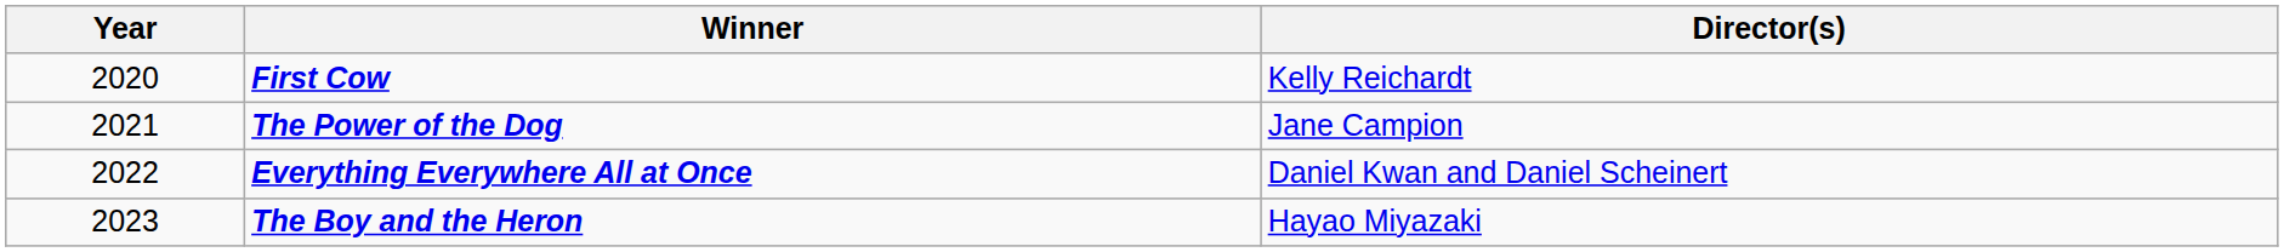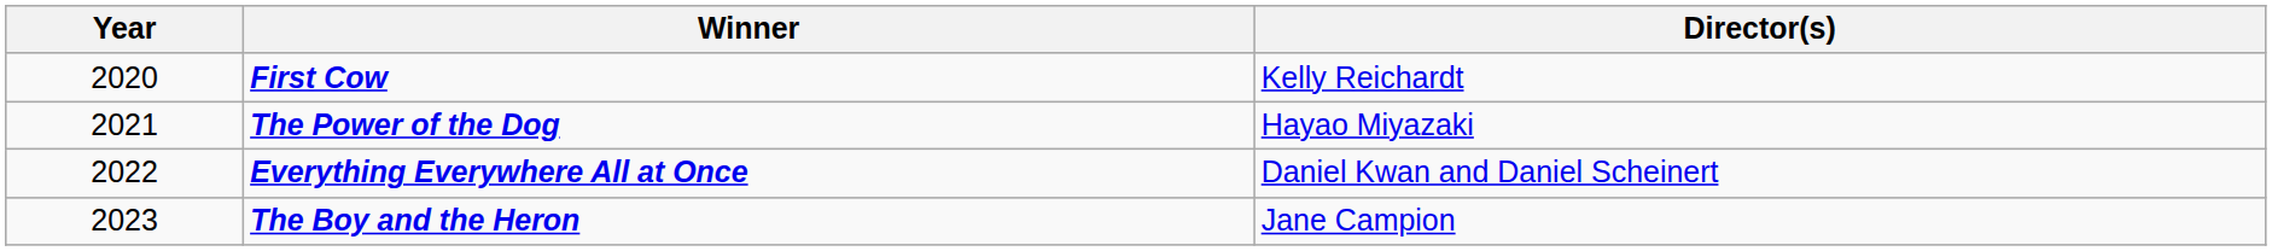The Power of the Dog | Director(s): Jane Campion -> Hayao Miyazaki
The Boy and the Heron | Director(s): Hayao Miyazaki -> Jane Campion
